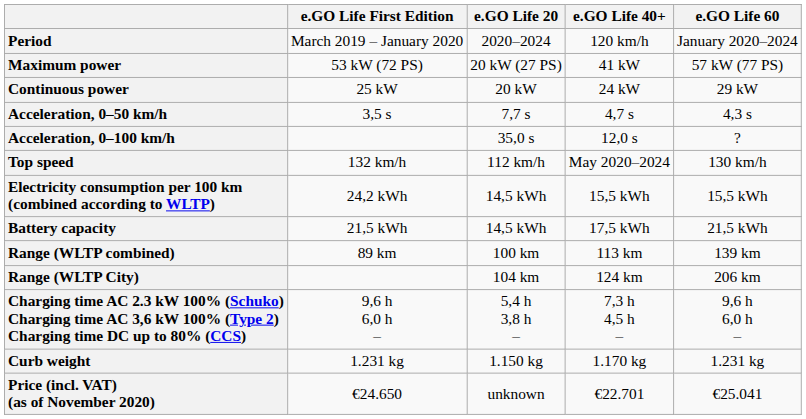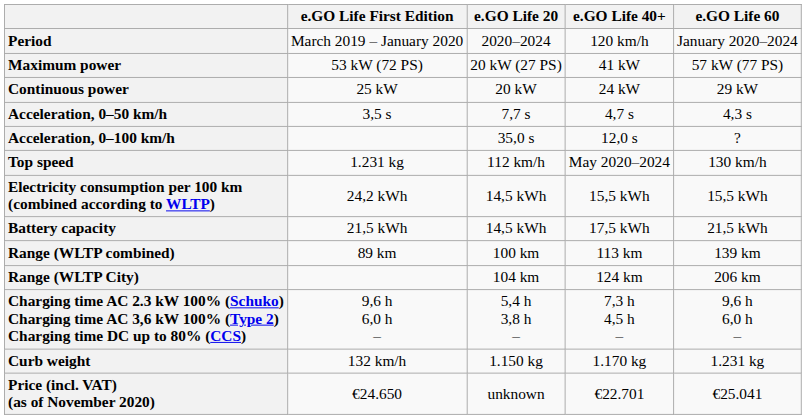Top speed | e.GO Life First Edition: 132 km/h -> 1.231 kg
Curb weight | e.GO Life First Edition: 1.231 kg -> 132 km/h
